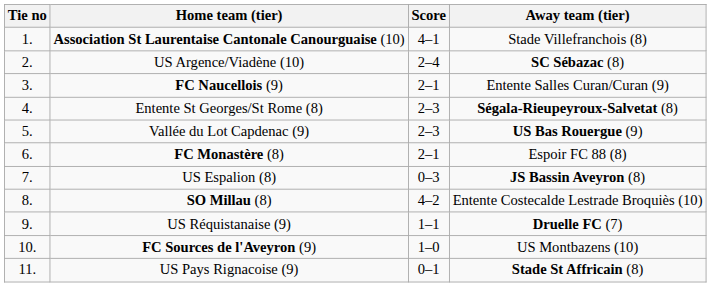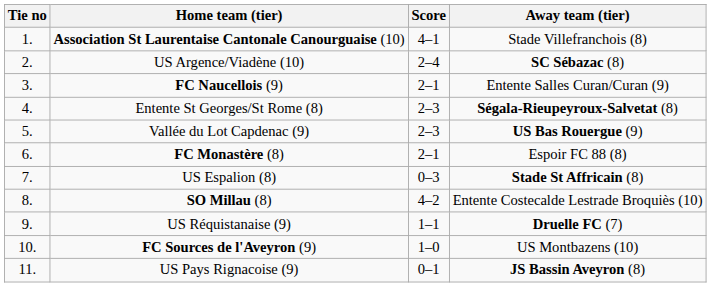US Espalion (8) | Away team (tier): JS Bassin Aveyron (8) -> Stade St Affricain (8)
US Pays Rignacoise (9) | Away team (tier): Stade St Affricain (8) -> JS Bassin Aveyron (8)
